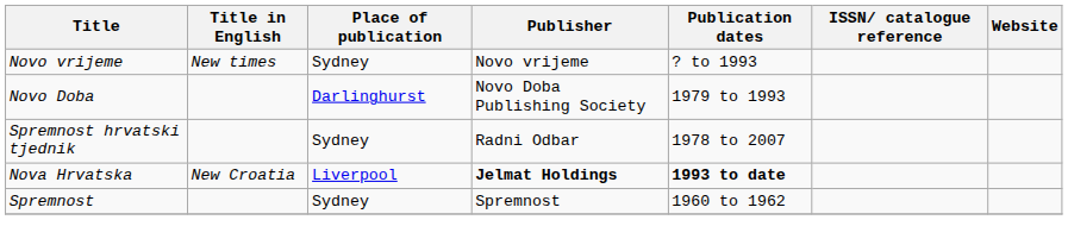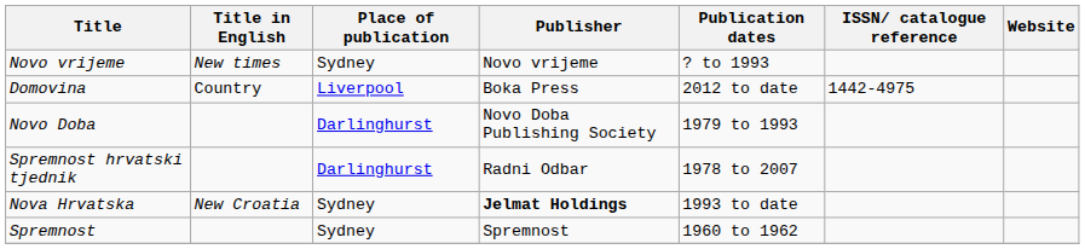+ row: Domovina | Country | Liverpool | Boka Press | 2012 to date | 1442-4975
Spremnost hrvatski tjednik | Place of publication: Sydney -> Darlinghurst
Nova Hrvatska | Place of publication: Liverpool -> Sydney
Nova Hrvatska | Publication dates: bold -> normal
